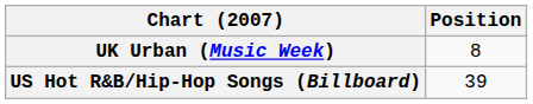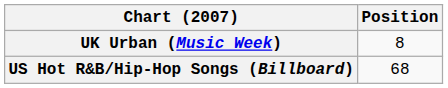US Hot R&B/Hip-Hop Songs (Billboard) | Position: 39 -> 68
